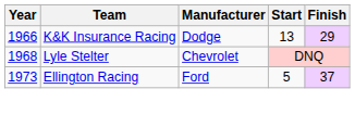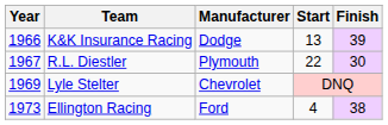K&K Insurance Racing | Finish: 29 -> 39
+ row: 1967 | R.L. Diestler | Plymouth | 22 | 30
Lyle Stelter | Year: 1968 -> 1969
Ellington Racing | Start: 5 -> 4
Ellington Racing | Finish: 37 -> 38
